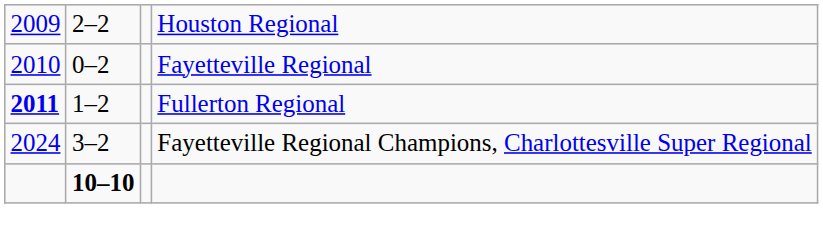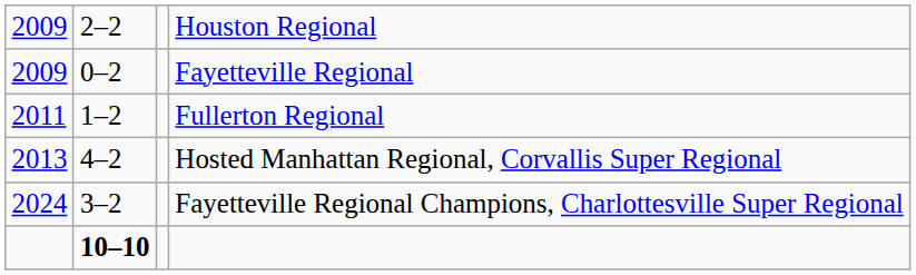Fayetteville Regional | column 1: 2010 -> 2009
Fullerton Regional | column 1: bold -> normal
+ row: 2013 | 4–2 | Hosted Manhattan Regional, Corvallis Super Regional
